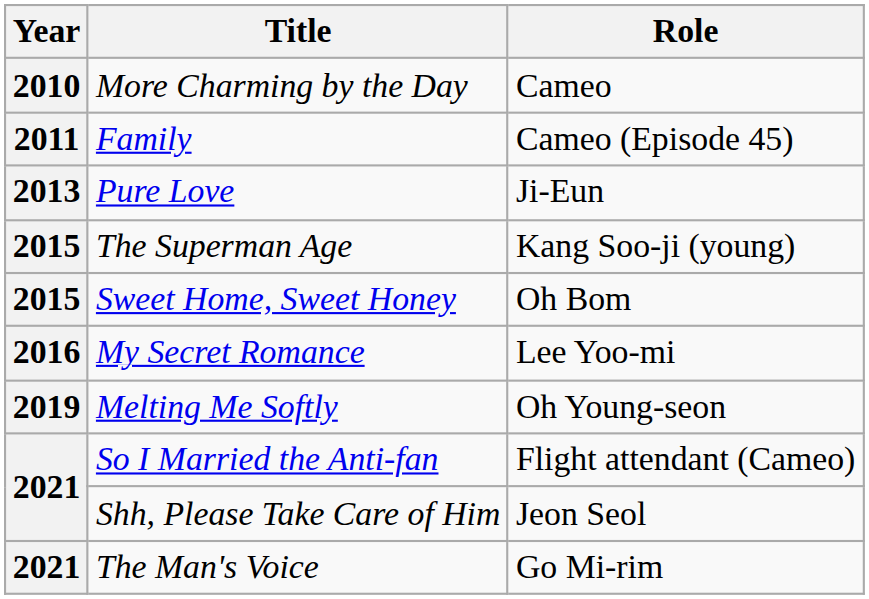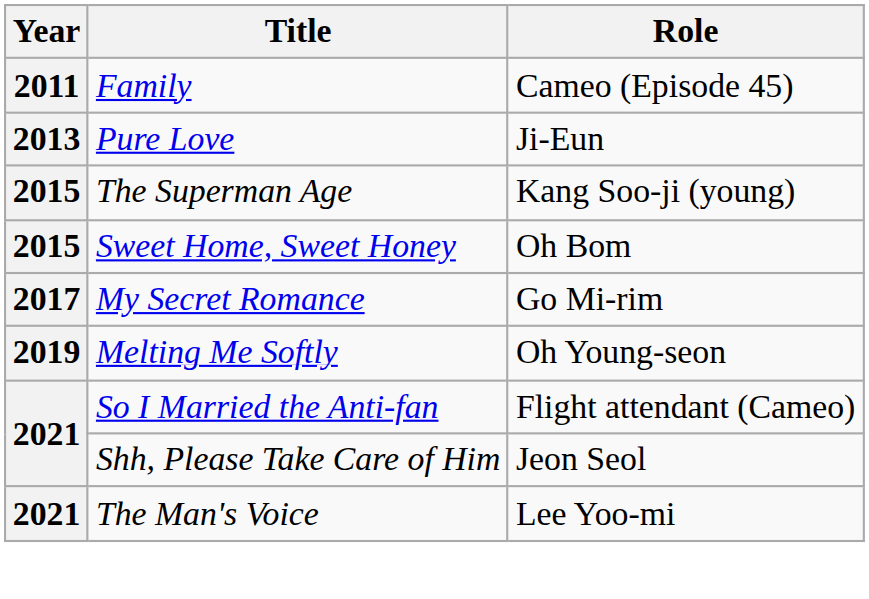- row: 2010 | More Charming by the Day | Cameo
My Secret Romance | Year: 2016 -> 2017
My Secret Romance | Role: Lee Yoo-mi -> Go Mi-rim
The Man's Voice | Role: Go Mi-rim -> Lee Yoo-mi
